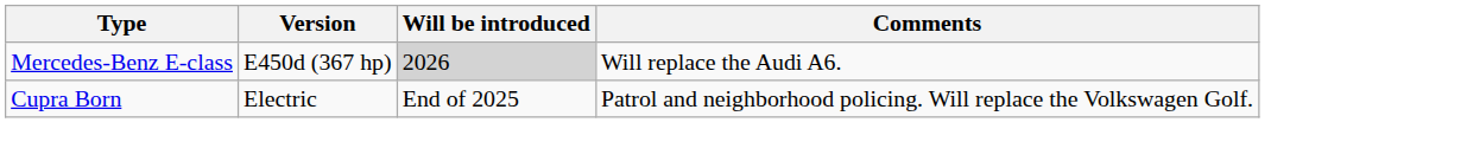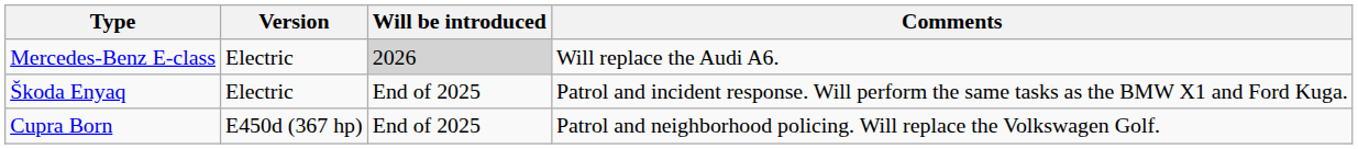Mercedes-Benz E-class | Version: E450d (367 hp) -> Electric
+ row: Škoda Enyaq | Electric | End of 2025 | Patrol and incident response. Will perform the same tasks as the BMW X1 and Ford Kuga.
Cupra Born | Version: Electric -> E450d (367 hp)
